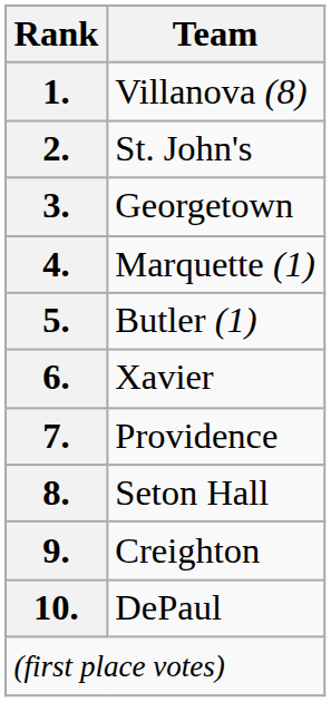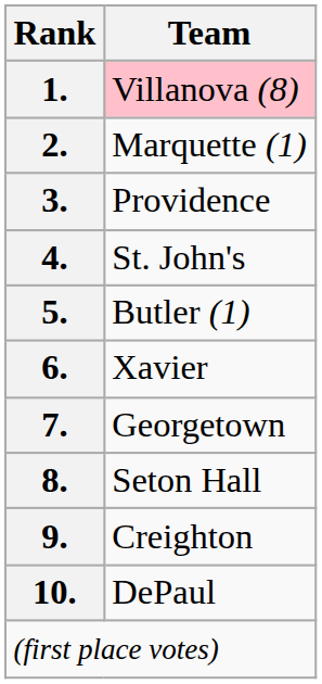1. | Team: no background -> pink background
2. | Team: St. John's -> Marquette (1)
3. | Team: Georgetown -> Providence
4. | Team: Marquette (1) -> St. John's
7. | Team: Providence -> Georgetown
